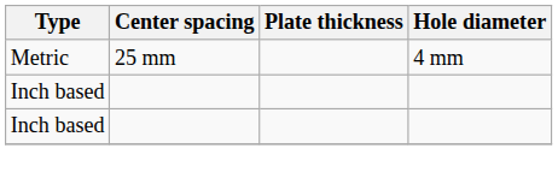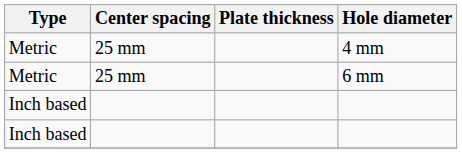+ row: Metric | 25 mm | 6 mm
